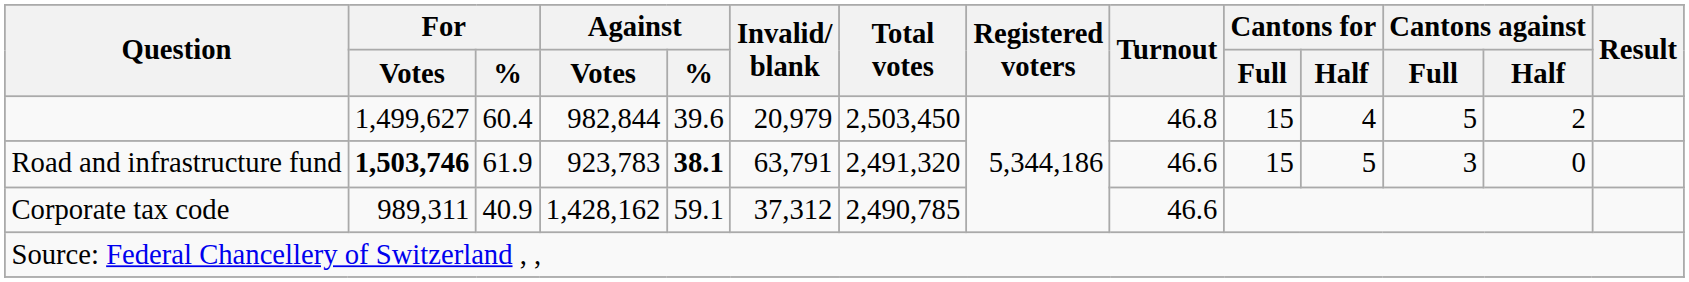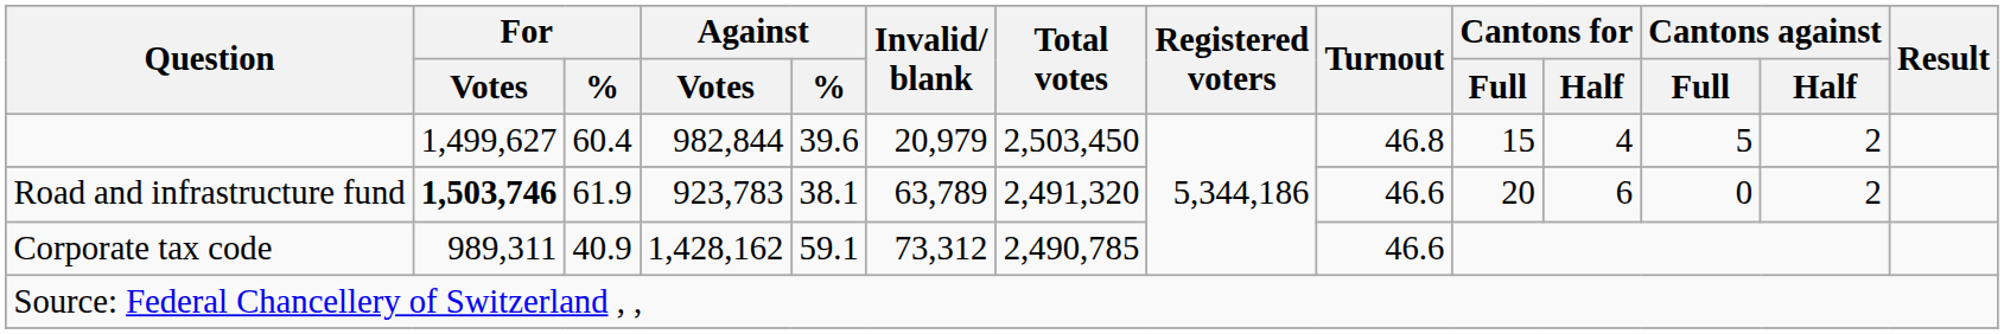Road and infrastructure fund | Against / %: bold -> normal
Road and infrastructure fund | Invalid/ blank: 63,791 -> 63,789
Road and infrastructure fund | Cantons for / Full: 15 -> 20
Road and infrastructure fund | Cantons for / Half: 5 -> 6
Road and infrastructure fund | Cantons against / Full: 3 -> 0
Road and infrastructure fund | Cantons against / Half: 0 -> 2
Corporate tax code | Invalid/ blank: 37,312 -> 73,312
